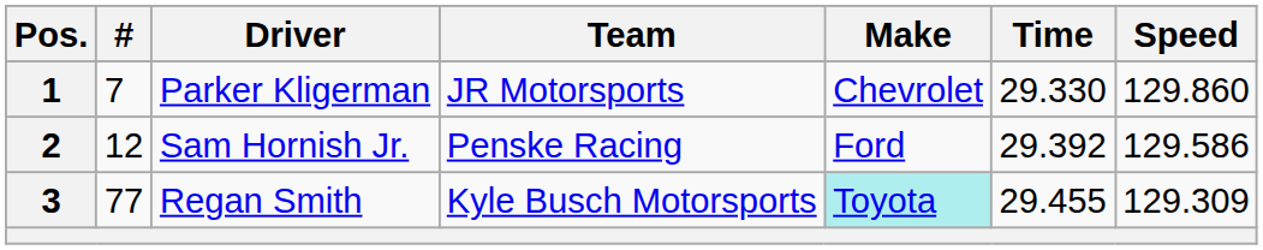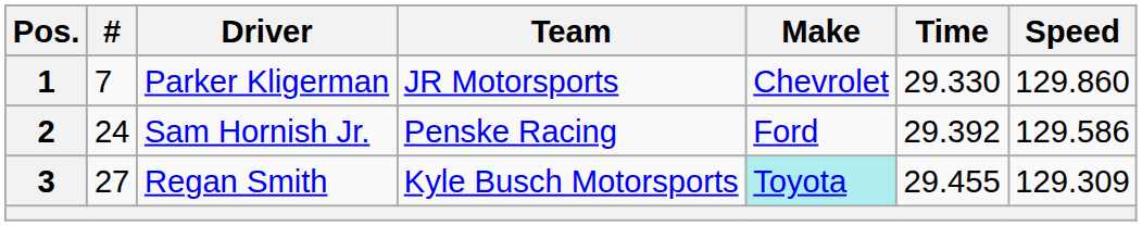2 | #: 12 -> 24
3 | #: 77 -> 27
